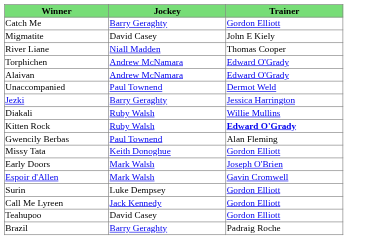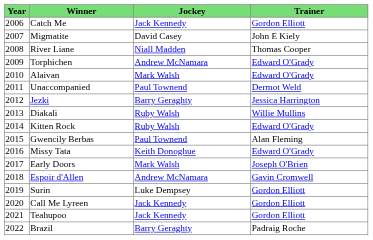+ column: Year | 2006 | 2007 | 2008 | 2009 | 2010 | 2011 | 2012 | 2013 | 2014 | 2015 | 2016 | 2017 | 2018 | 2019 | 2020 | 2021 | 2022
Catch Me | Jockey: Barry Geraghty -> Jack Kennedy
Alaivan | Jockey: Andrew McNamara -> Mark Walsh
Kitten Rock | Trainer: bold -> normal
Missy Tata | Trainer: Gordon Elliott -> Edward O'Grady
Espoir d'Allen | Jockey: Mark Walsh -> Andrew McNamara
Teahupoo | Jockey: David Casey -> Jack Kennedy
